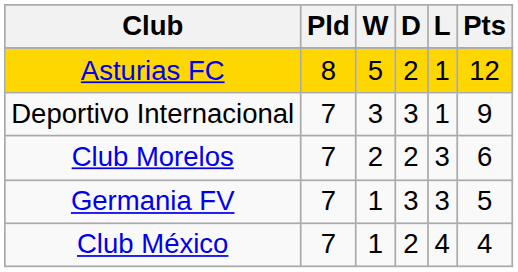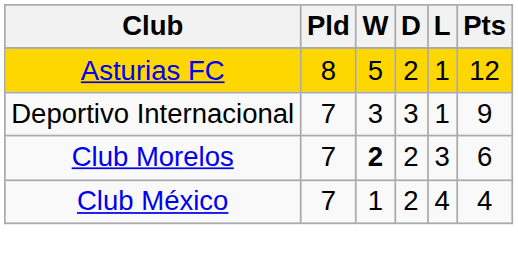Club Morelos | W: normal -> bold
- row: Germania FV | 7 | 1 | 3 | 3 | 5
